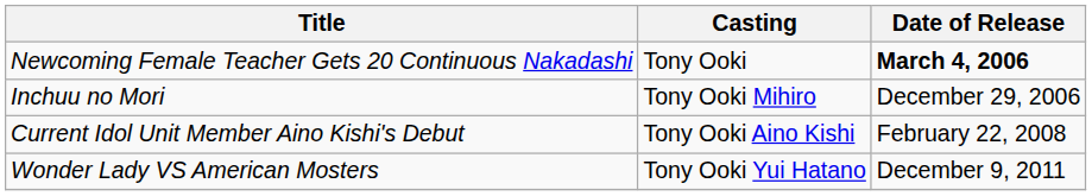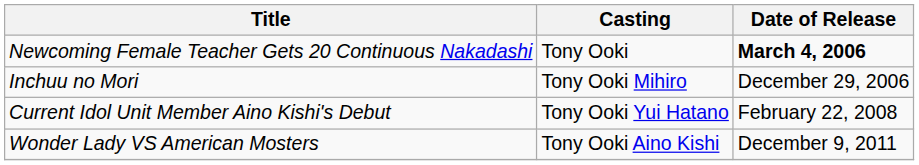Current Idol Unit Member Aino Kishi's Debut | Casting: Tony Ooki Aino Kishi -> Tony Ooki Yui Hatano
Wonder Lady VS American Mosters | Casting: Tony Ooki Yui Hatano -> Tony Ooki Aino Kishi
